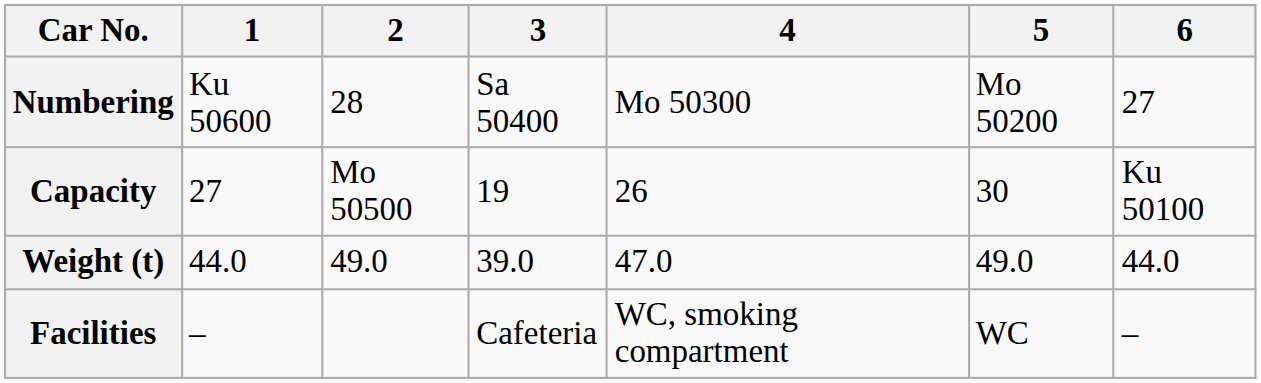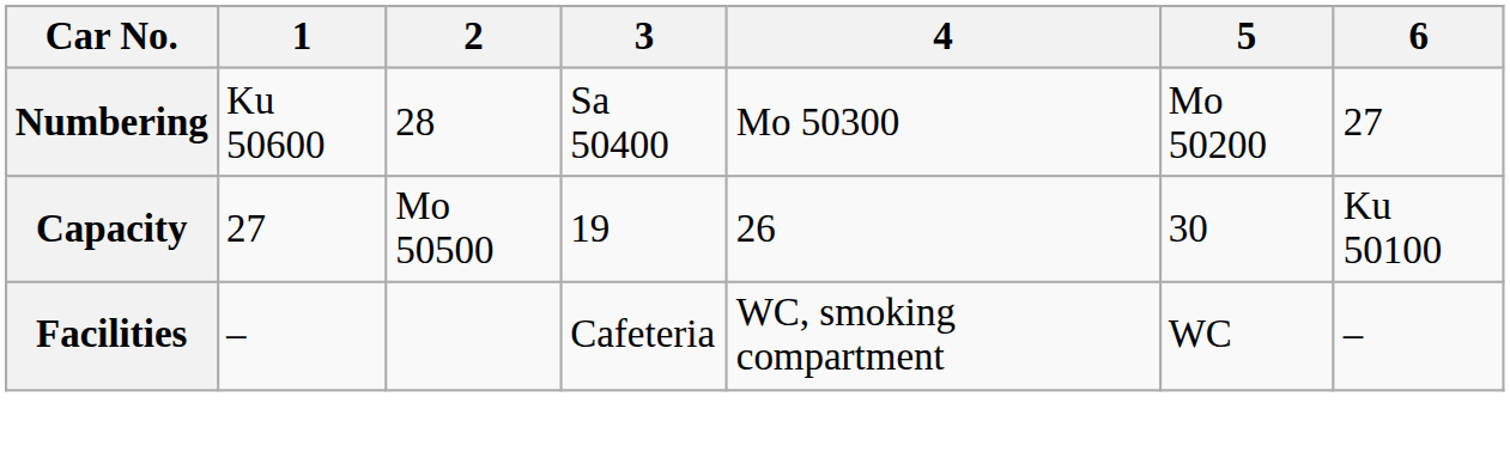- row: Weight (t) | 44.0 | 49.0 | 39.0 | 47.0 | 49.0 | 44.0
